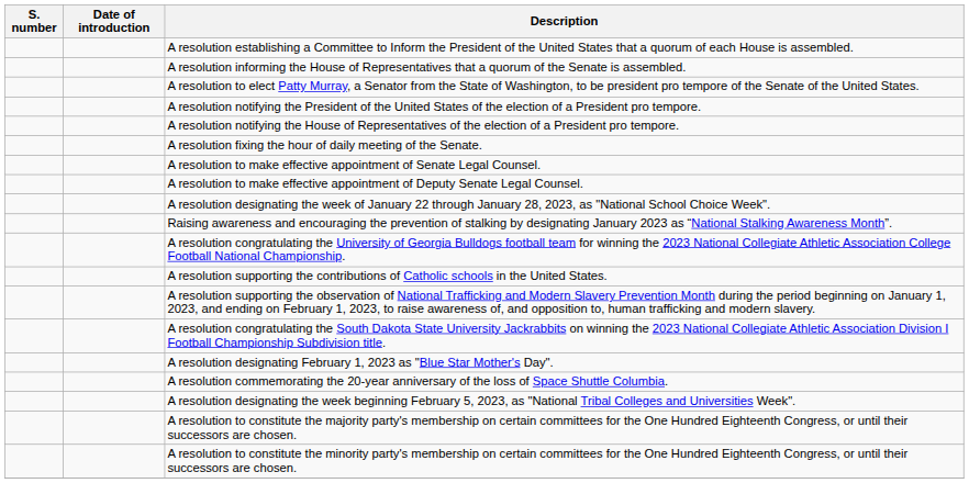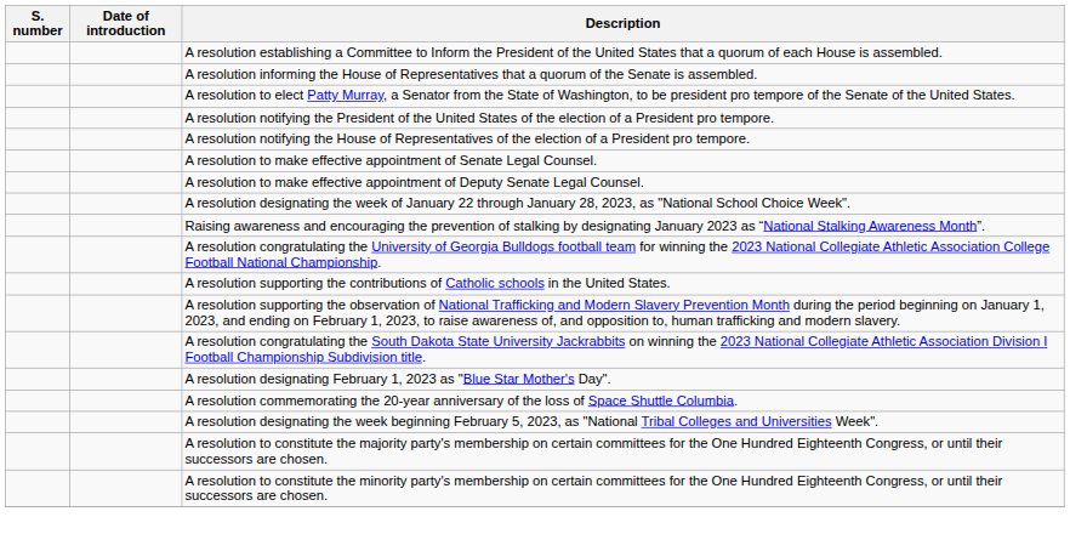- row: A resolution fixing the hour of daily meeting of the Senate.
